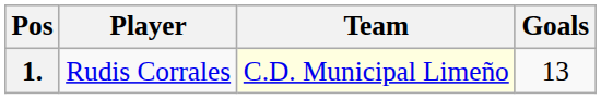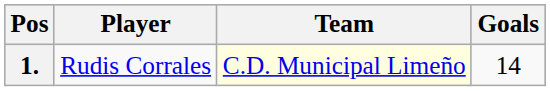1. | Goals: 13 -> 14
